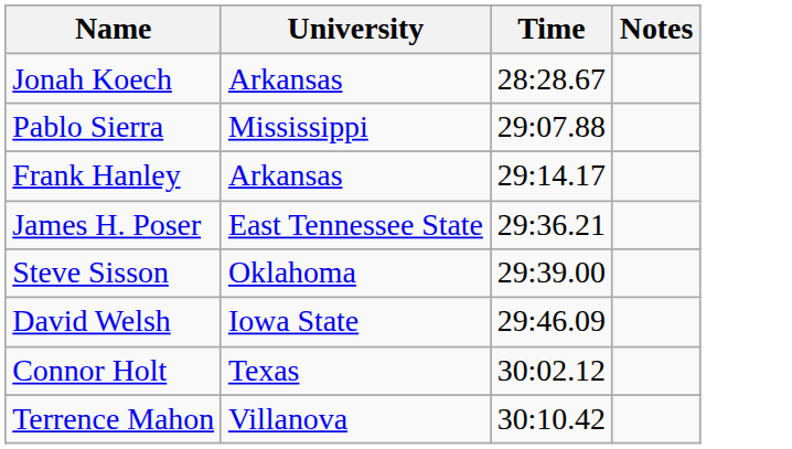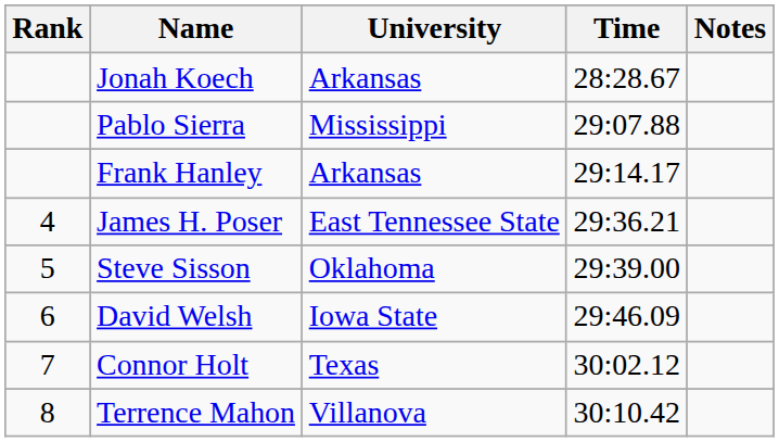+ column: Rank | 4 | 5 | 6 | 7 | 8
